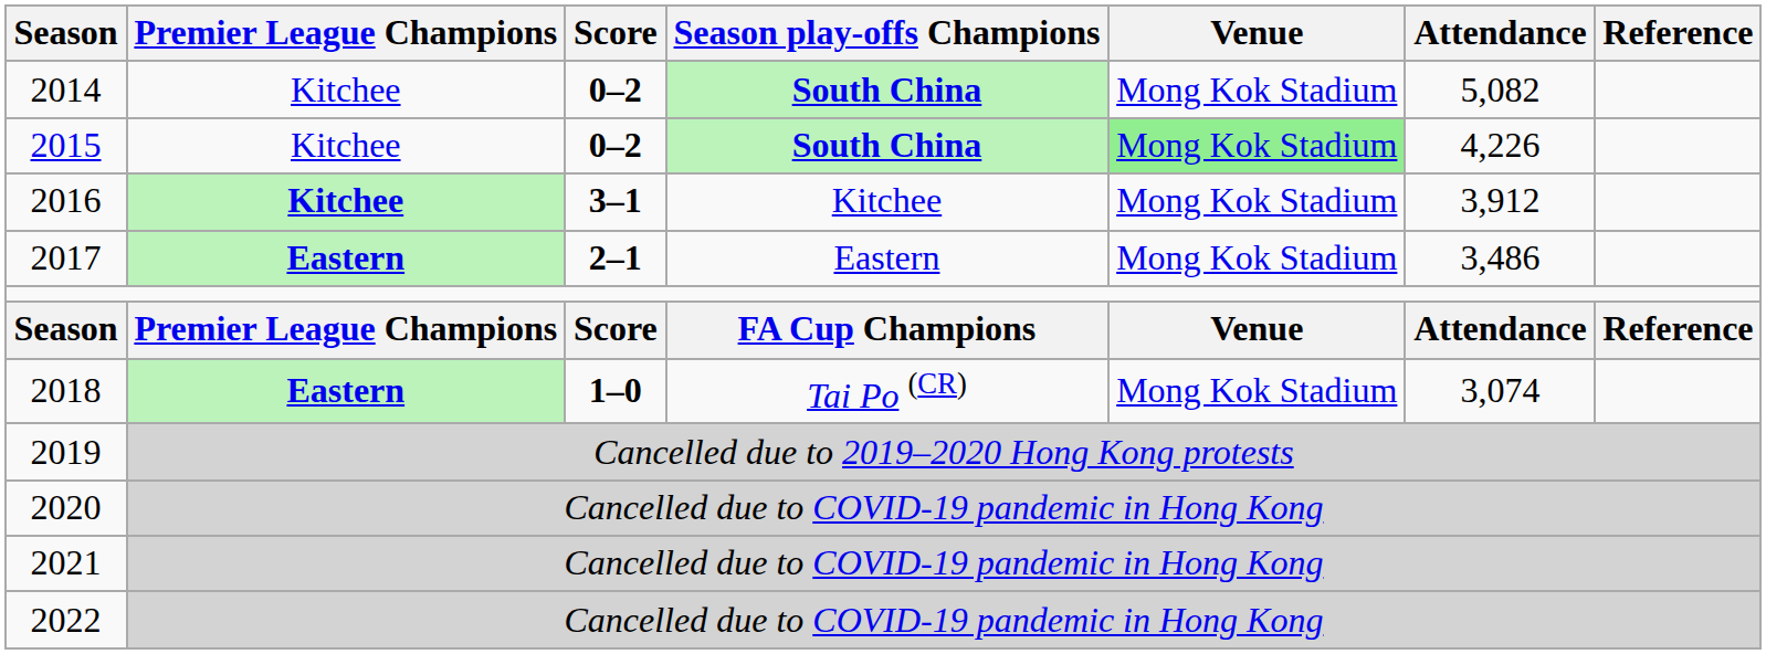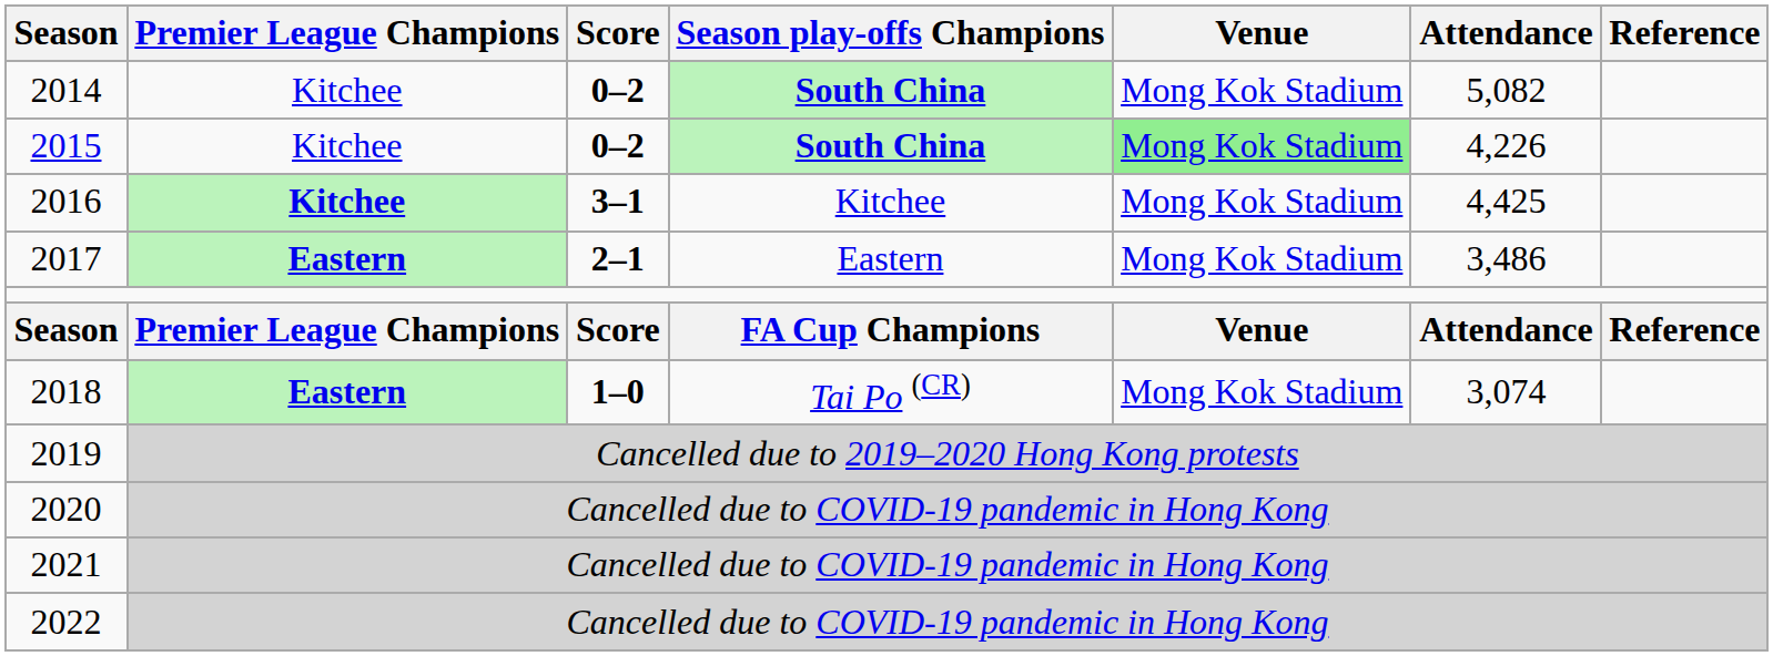2016 | Attendance: 3,912 -> 4,425
